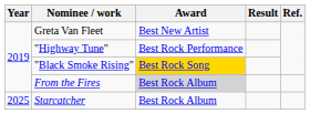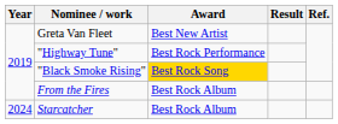From the Fires | Award: lightgrey background -> no background
Starcatcher | Year: 2025 -> 2024
